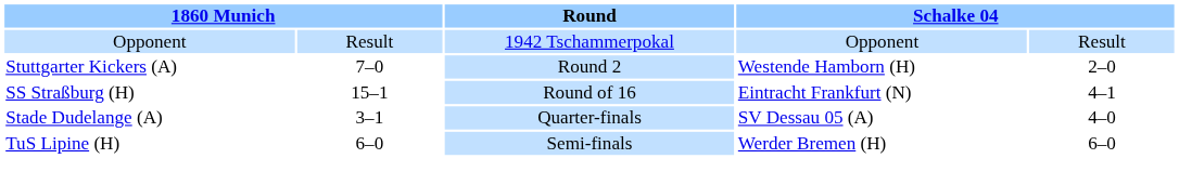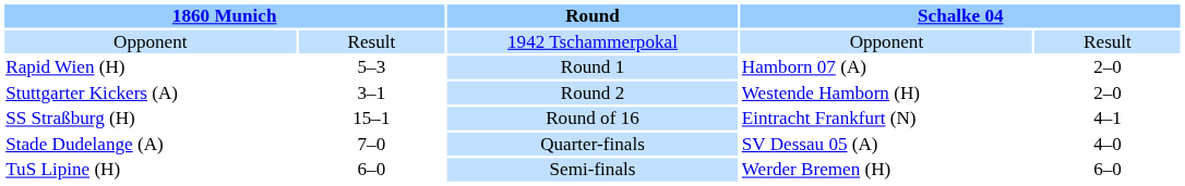+ row: Rapid Wien (H) | 5–3 | Round 1 | Hamborn 07 (A) | 2–0
Stuttgarter Kickers (A) | column 2: 7–0 -> 3–1
Stade Dudelange (A) | column 2: 3–1 -> 7–0
